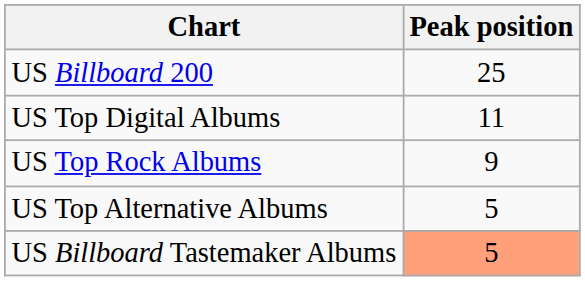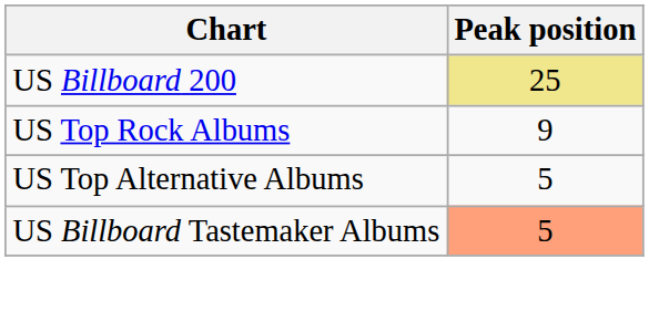US Billboard 200 | Peak position: no background -> khaki background
- row: US Top Digital Albums | 11
